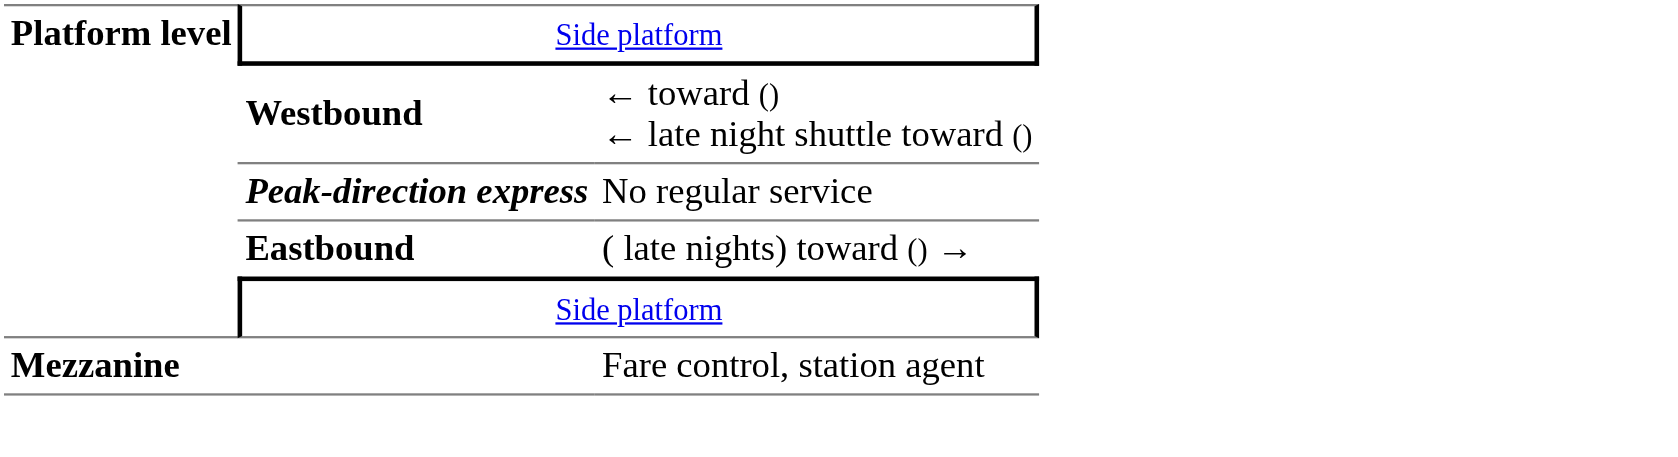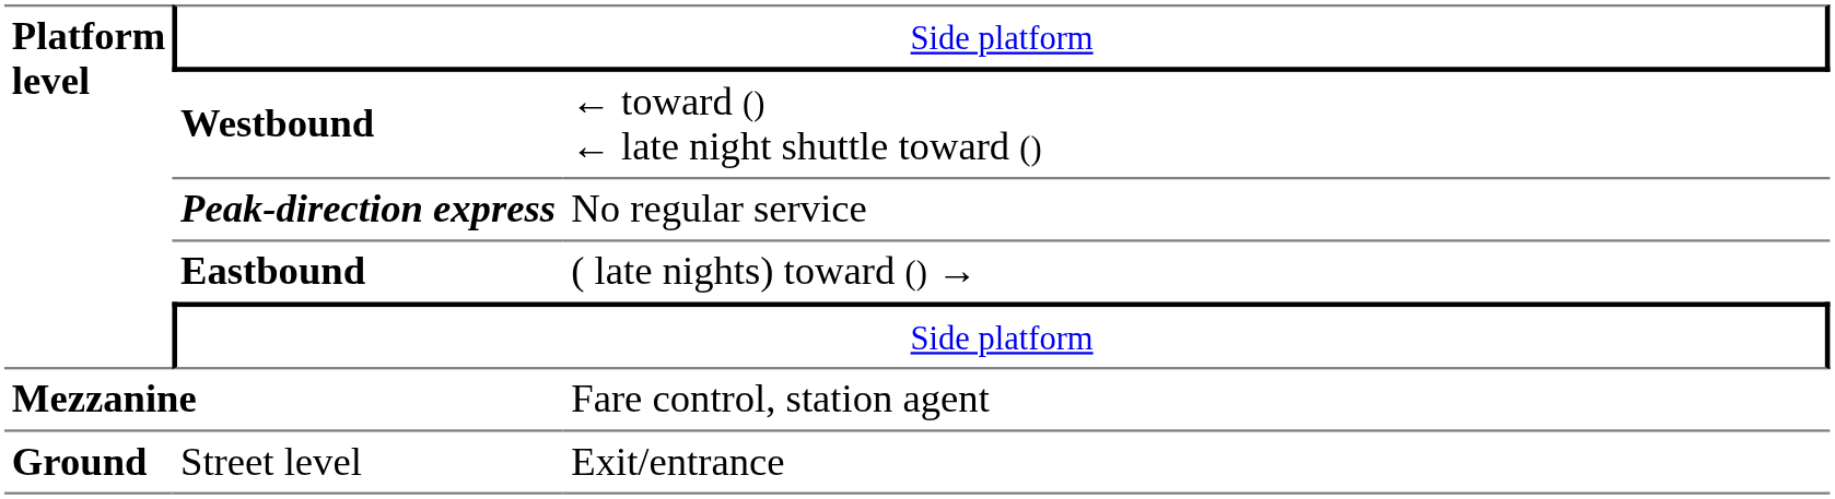+ row: Ground | Street level | Exit/entrance
